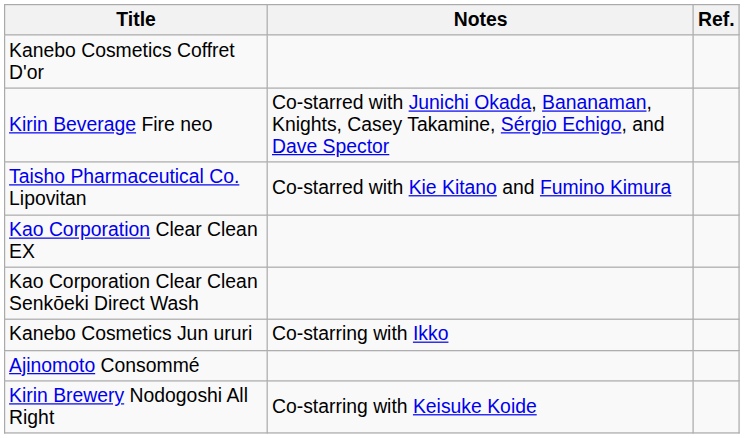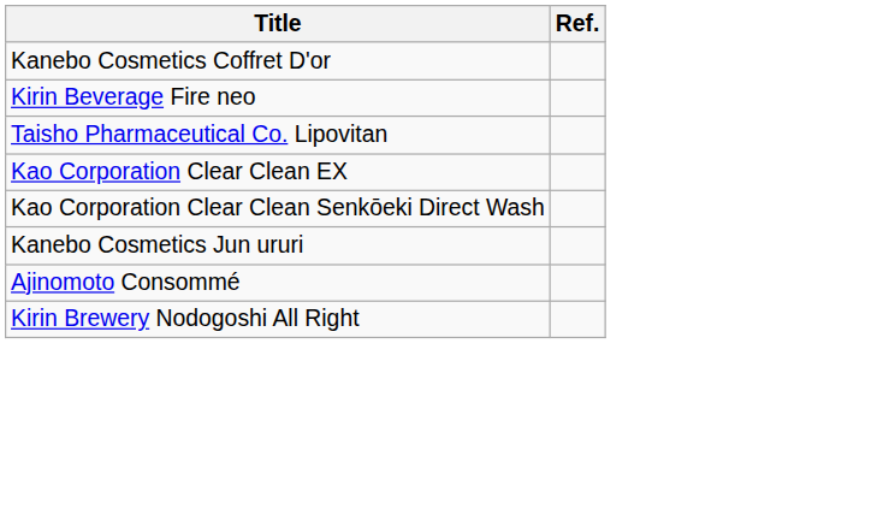- column: Notes | Co-starred with Junichi Okada, Bananaman, Knights, Casey Takamine, Sérgio Echigo, and Dave Spector | Co-starred with Kie Kitano and Fumino Kimura | Co-starring with Ikko | Co-starring with Keisuke Koide
